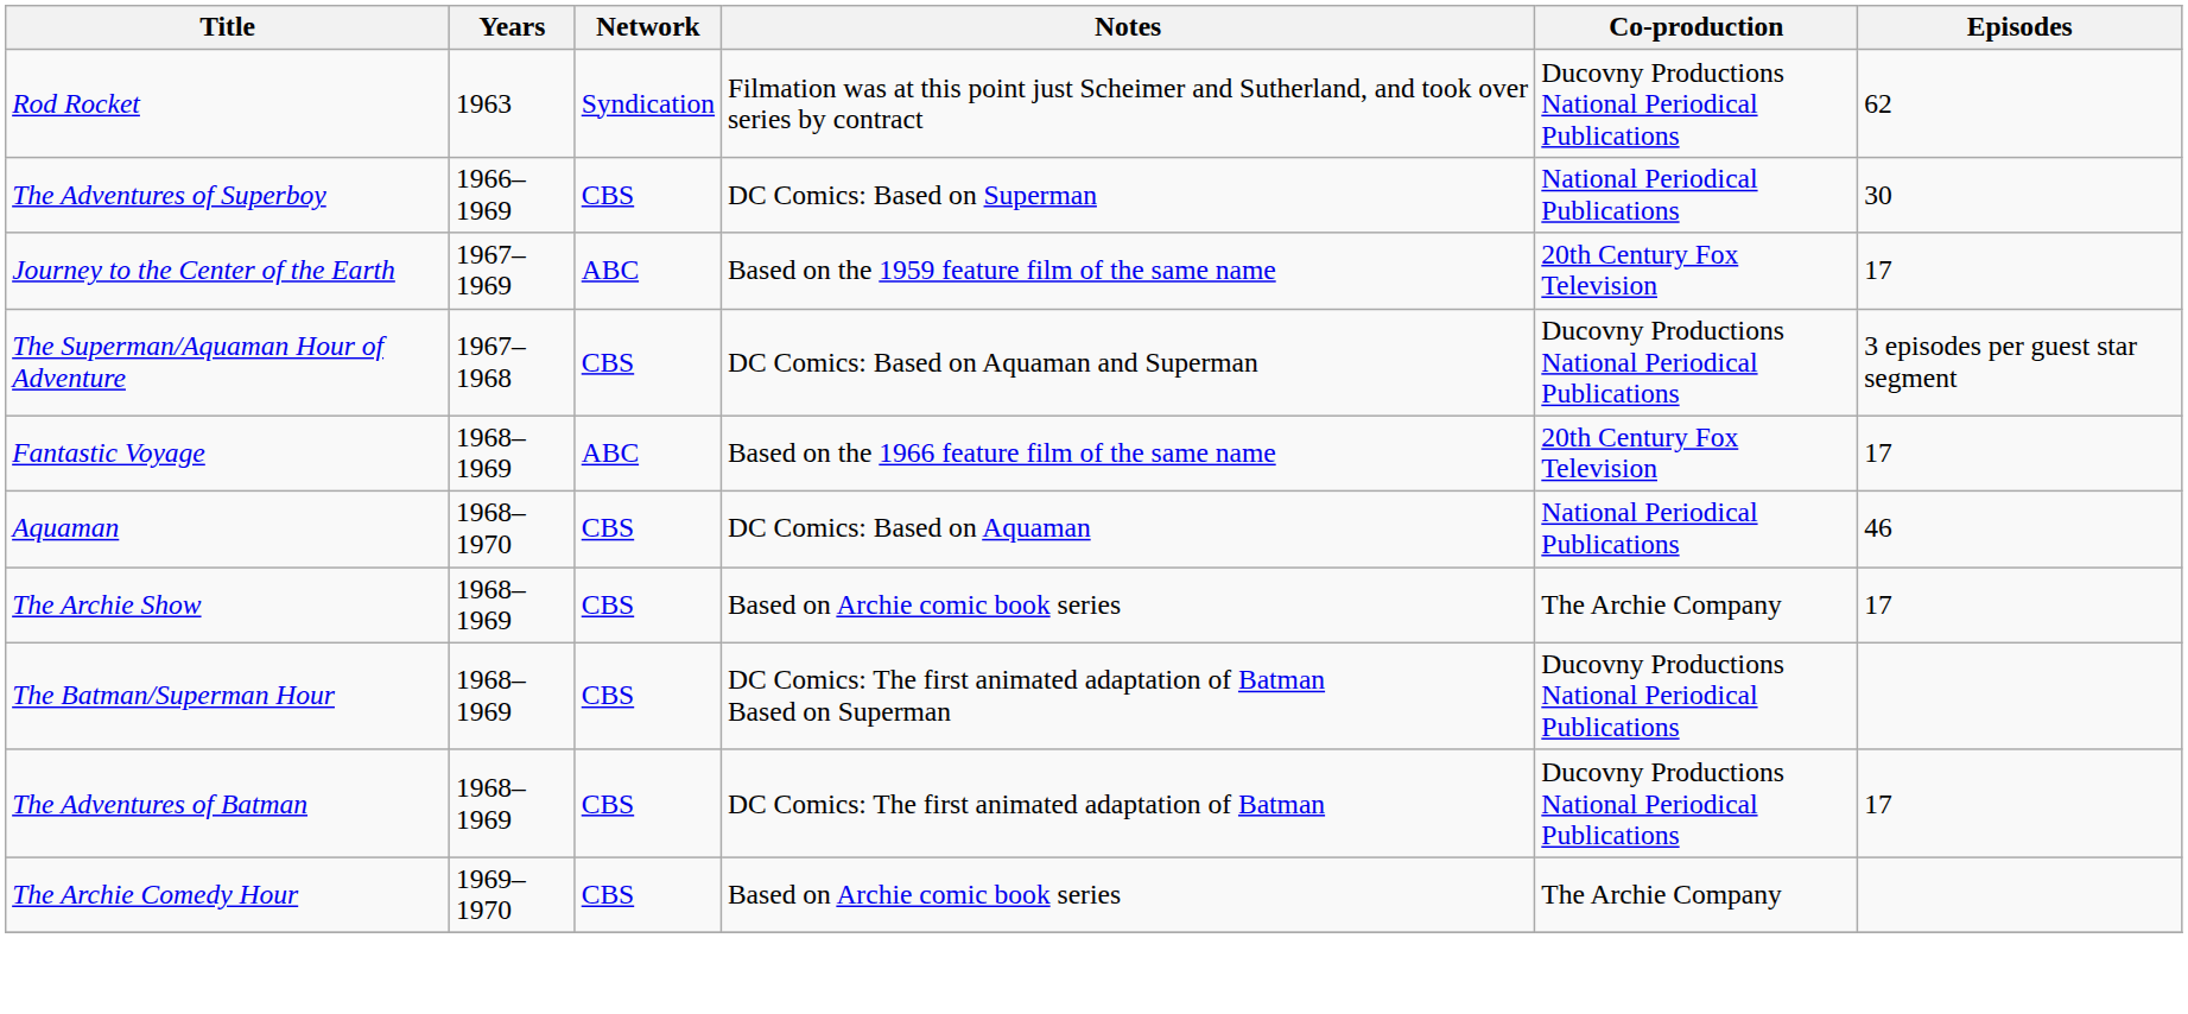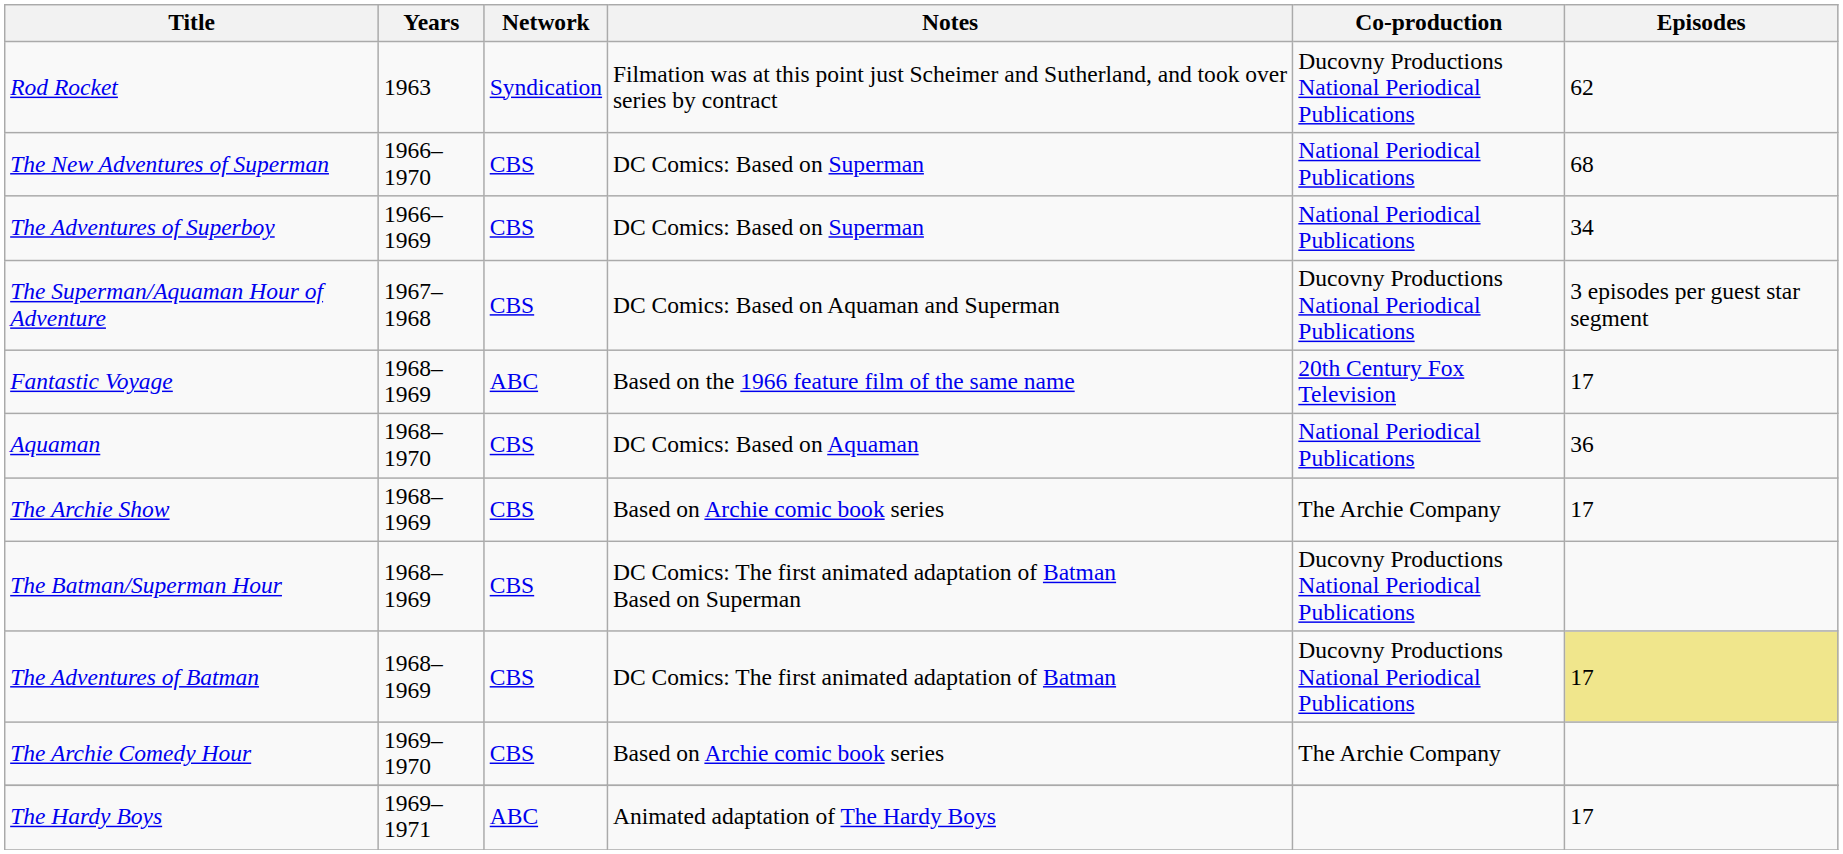+ row: The New Adventures of Superman | 1966–1970 | CBS | DC Comics: Based on Superman | National Periodical Publications | 68
The Adventures of Superboy | Episodes: 30 -> 34
- row: Journey to the Center of the Earth | 1967–1969 | ABC | Based on the 1959 feature film of the same name | 20th Century Fox Television | 17
Aquaman | Episodes: 46 -> 36
The Adventures of Batman | Episodes: no background -> khaki background
+ row: The Hardy Boys | 1969–1971 | ABC | Animated adaptation of The Hardy Boys | 17
